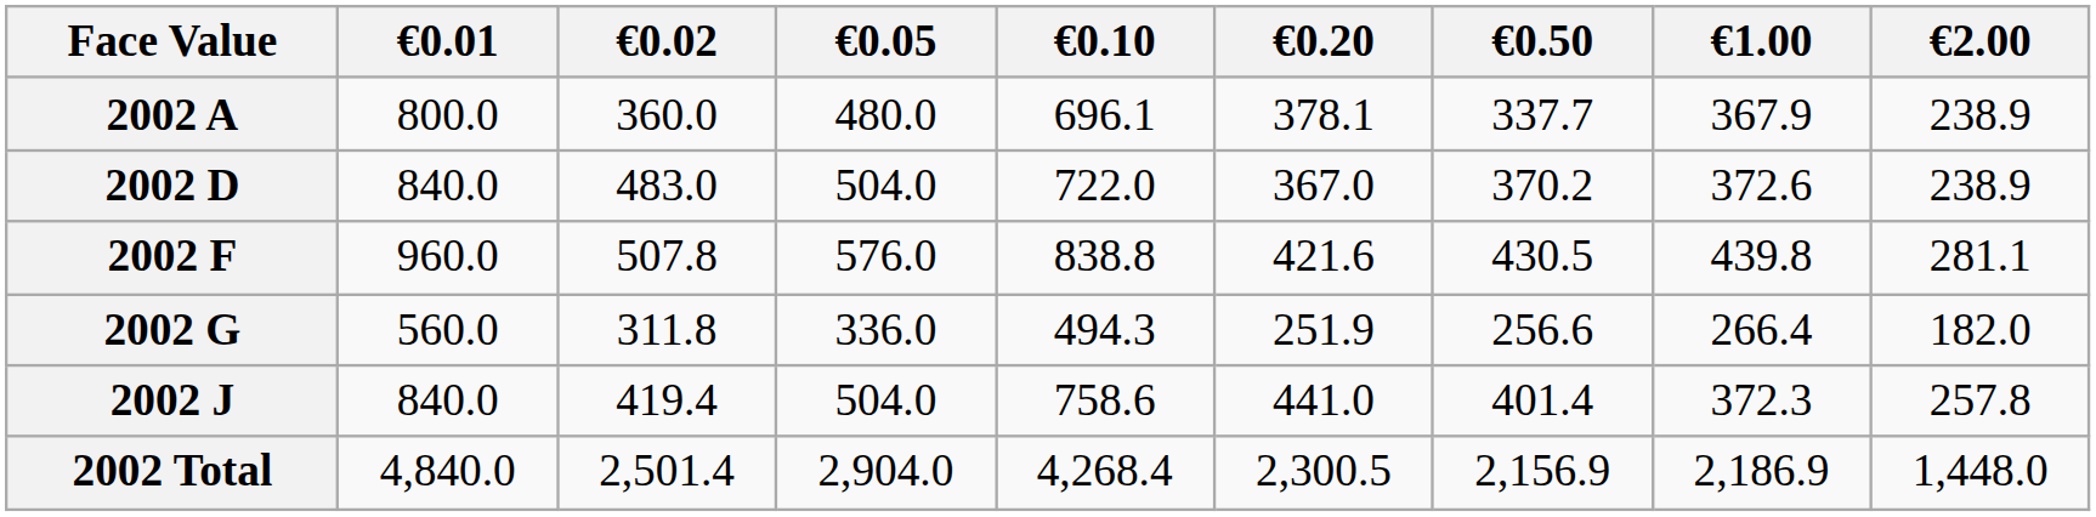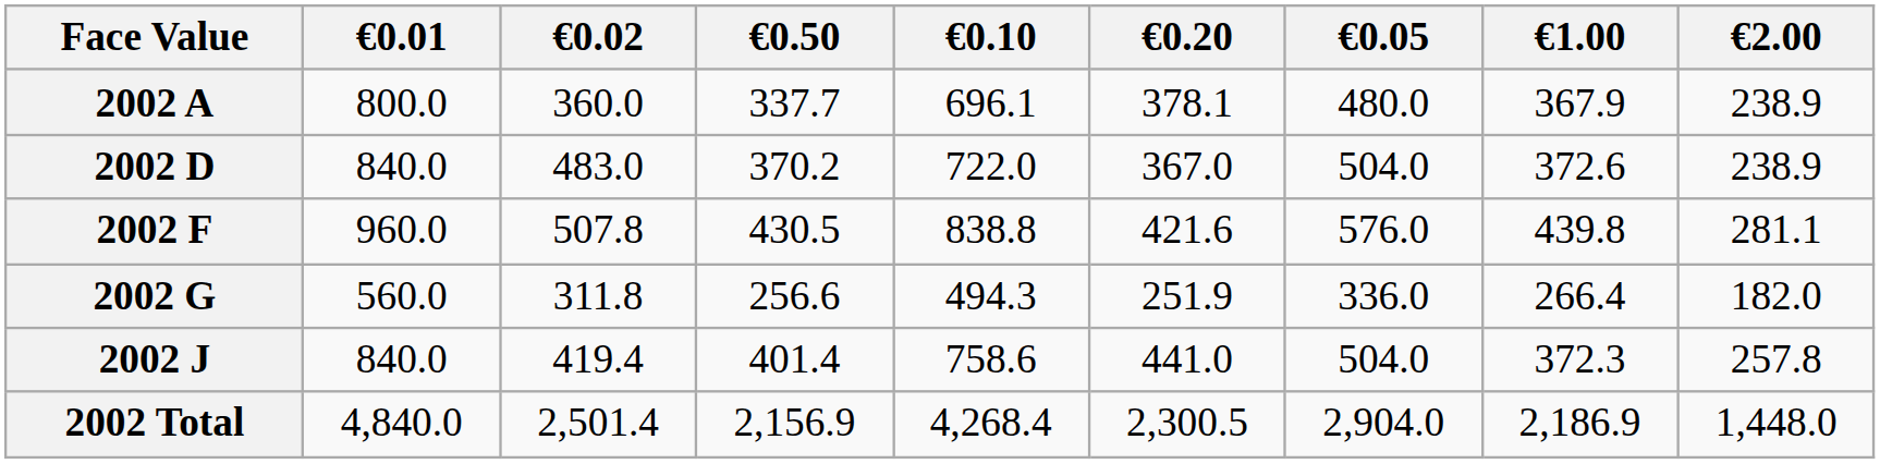columns swapped: €0.05 <-> €0.50
